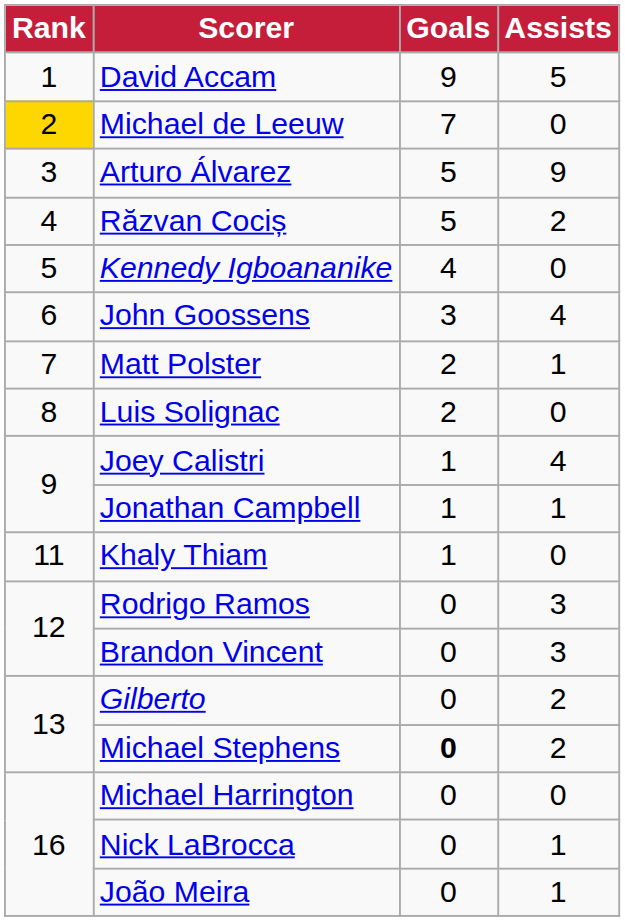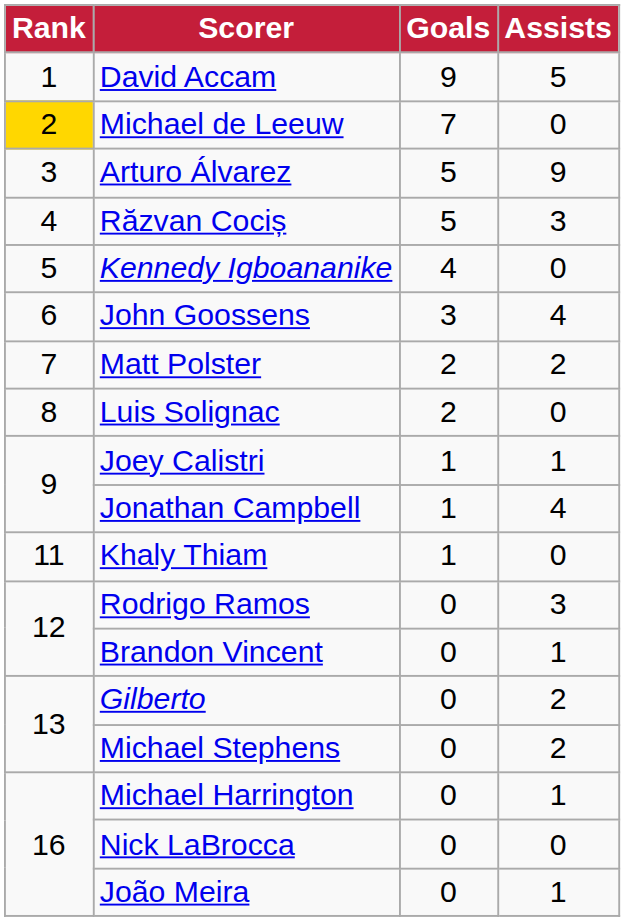Răzvan Cociș | Assists: 2 -> 3
Matt Polster | Assists: 1 -> 2
Joey Calistri | Assists: 4 -> 1
Jonathan Campbell | Assists: 1 -> 4
Brandon Vincent | Assists: 3 -> 1
Michael Stephens | Goals: bold -> normal
Michael Harrington | Assists: 0 -> 1
Nick LaBrocca | Assists: 1 -> 0
